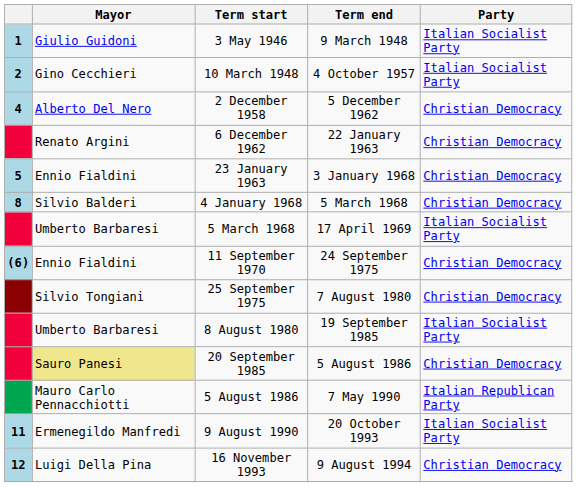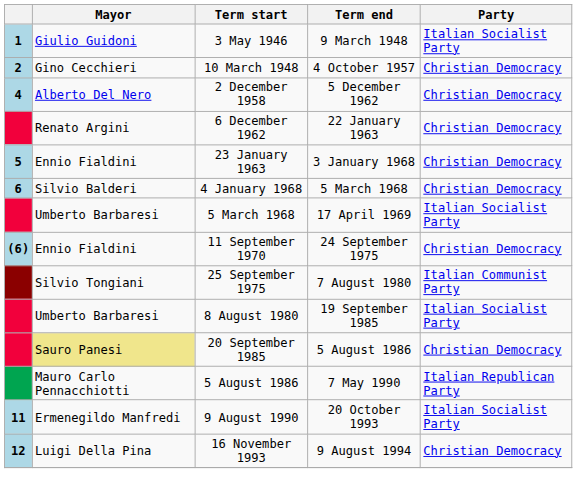10 March 1948 | Party: Italian Socialist Party -> Christian Democracy
4 January 1968 | column 1: 8 -> 6
25 September 1975 | Party: Christian Democracy -> Italian Communist Party
